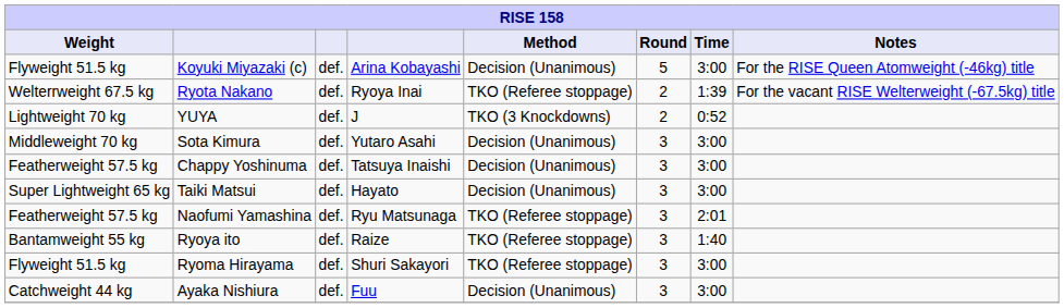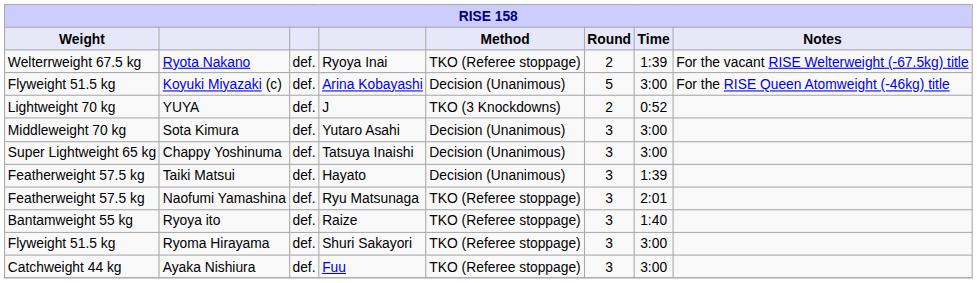rows swapped: Ryota Nakano <-> Koyuki Miyazaki (c)
Chappy Yoshinuma | Weight: Featherweight 57.5 kg -> Super Lightweight 65 kg
Taiki Matsui | Weight: Super Lightweight 65 kg -> Featherweight 57.5 kg
Taiki Matsui | Time: 3:00 -> 1:39
Ayaka Nishiura | Method: Decision (Unanimous) -> TKO (Referee stoppage)
